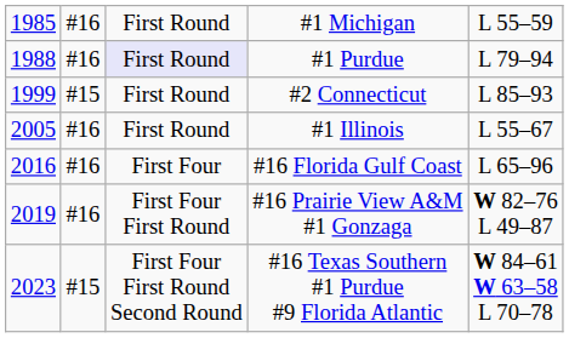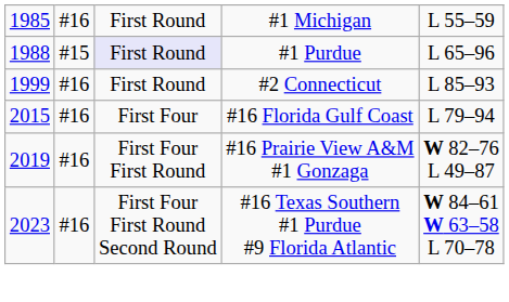#1 Purdue | column 2: #16 -> #15
#1 Purdue | column 5: L 79–94 -> L 65–96
#2 Connecticut | column 2: #15 -> #16
- row: 2005 | #16 | First Round | #1 Illinois | L 55–67
#16 Florida Gulf Coast | column 1: 2016 -> 2015
#16 Florida Gulf Coast | column 5: L 65–96 -> L 79–94
#16 Texas Southern #1 Purdue #9 Florida Atlantic | column 2: #15 -> #16
